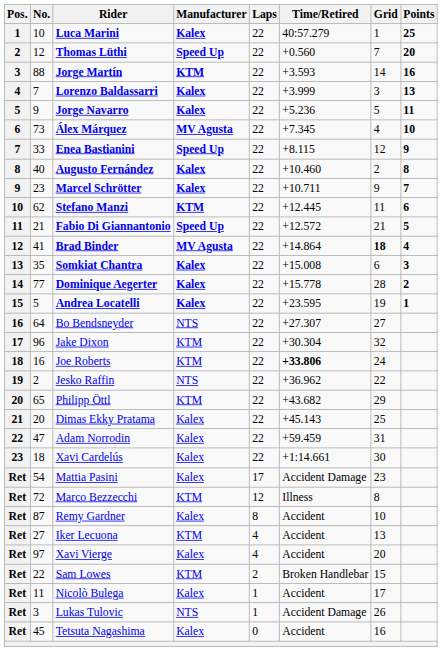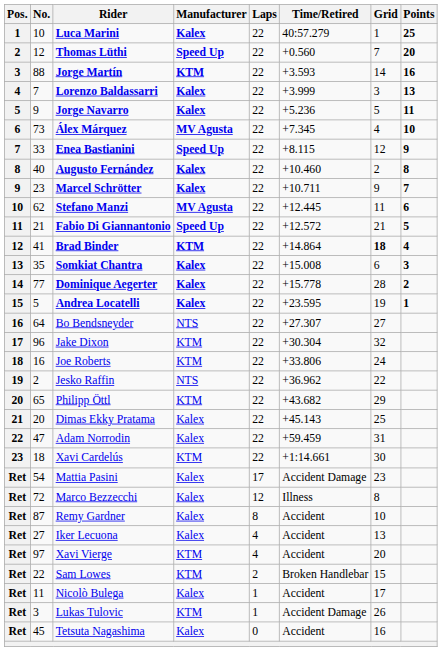Stefano Manzi | Manufacturer: KTM -> MV Agusta
Brad Binder | Manufacturer: MV Agusta -> KTM
Joe Roberts | Time/Retired: bold -> normal
Xavi Cardelús | Manufacturer: Kalex -> KTM
Marco Bezzecchi | Manufacturer: KTM -> Kalex
Iker Lecuona | Manufacturer: KTM -> Kalex
Xavi Vierge | Manufacturer: Kalex -> KTM
Lukas Tulovic | Manufacturer: NTS -> KTM
